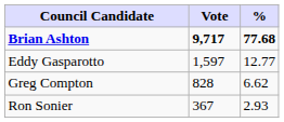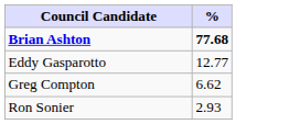- column: Vote | 9,717 | 1,597 | 828 | 367
